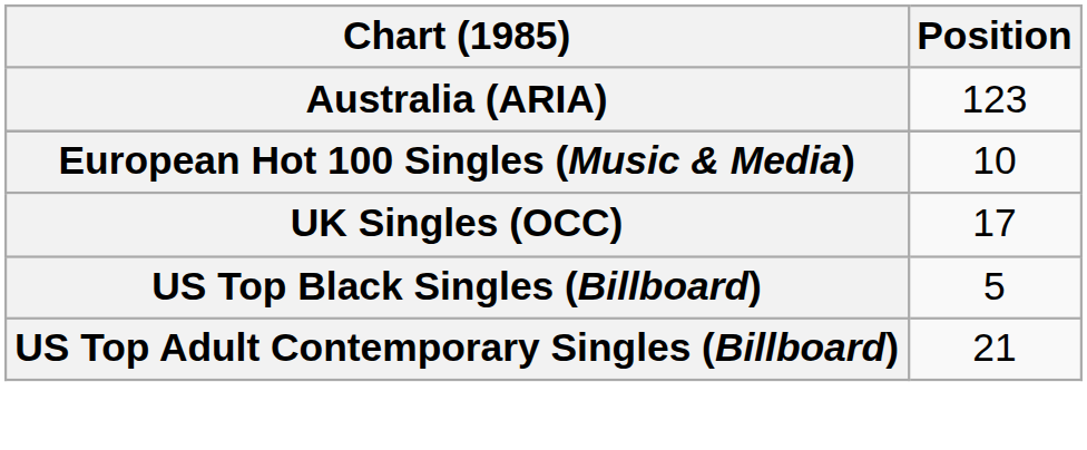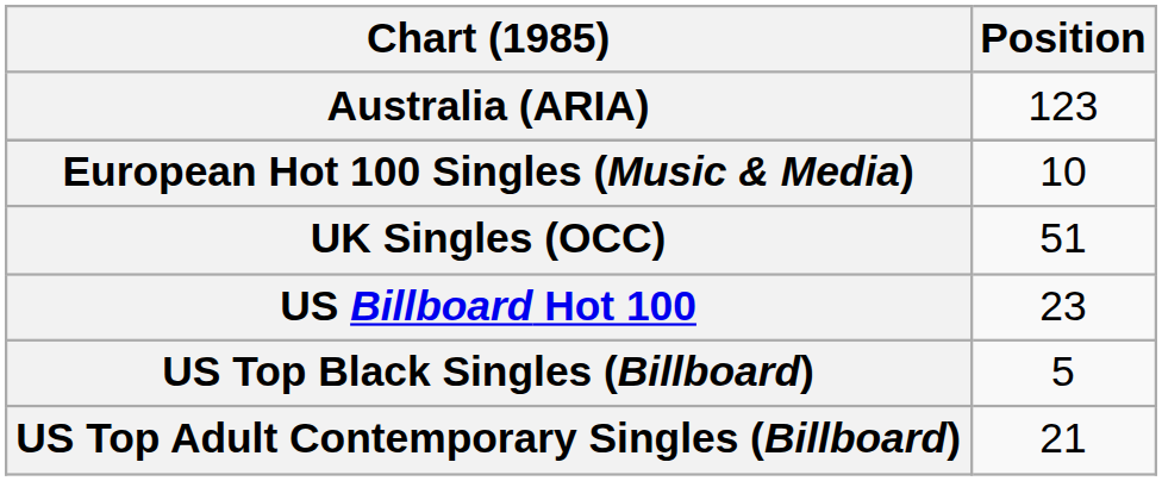UK Singles (OCC) | Position: 17 -> 51
+ row: US Billboard Hot 100 | 23
